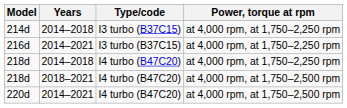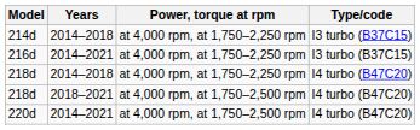columns swapped: Type/code <-> Power, torque at rpm
